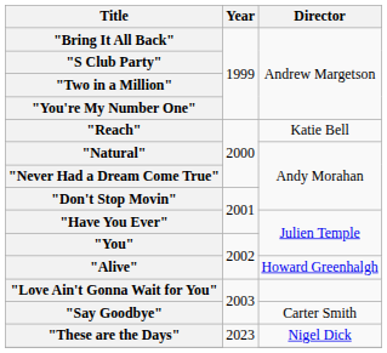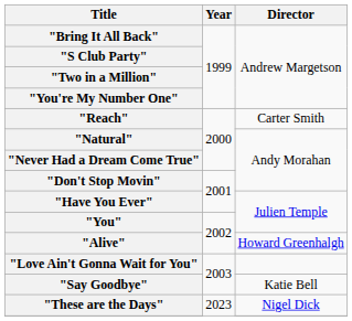"Reach" | Director: Katie Bell -> Carter Smith
"Say Goodbye" | Director: Carter Smith -> Katie Bell
